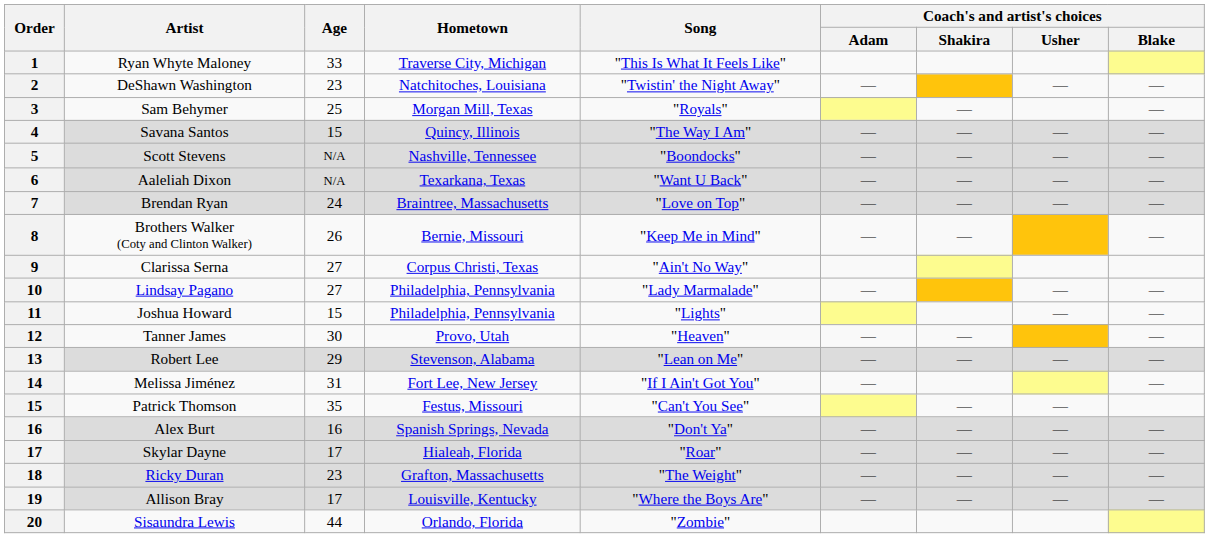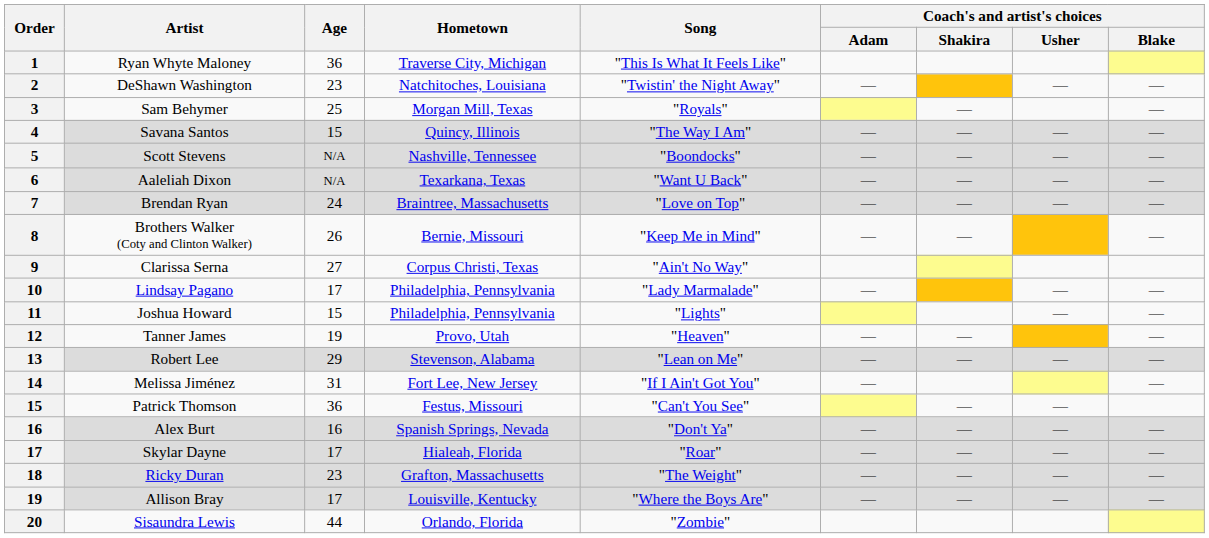Ryan Whyte Maloney | Age: 33 -> 36
Lindsay Pagano | Age: 27 -> 17
Tanner James | Age: 30 -> 19
Patrick Thomson | Age: 35 -> 36
